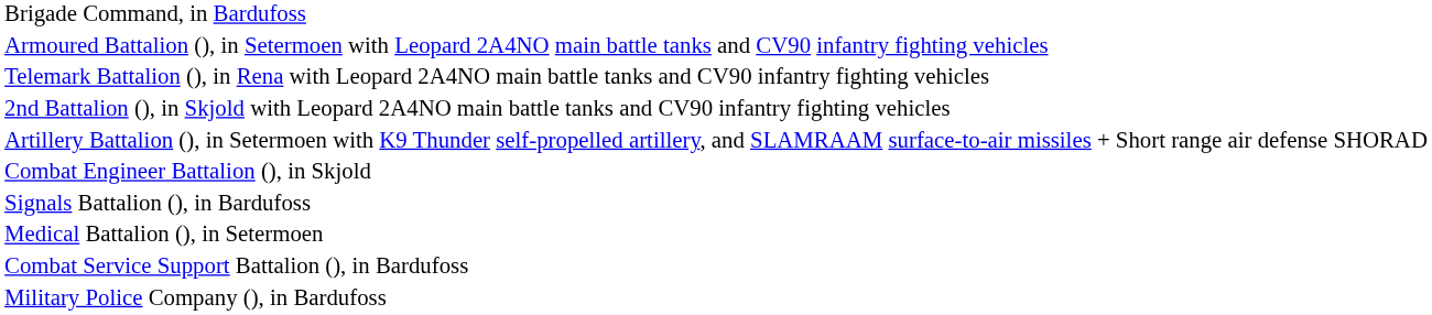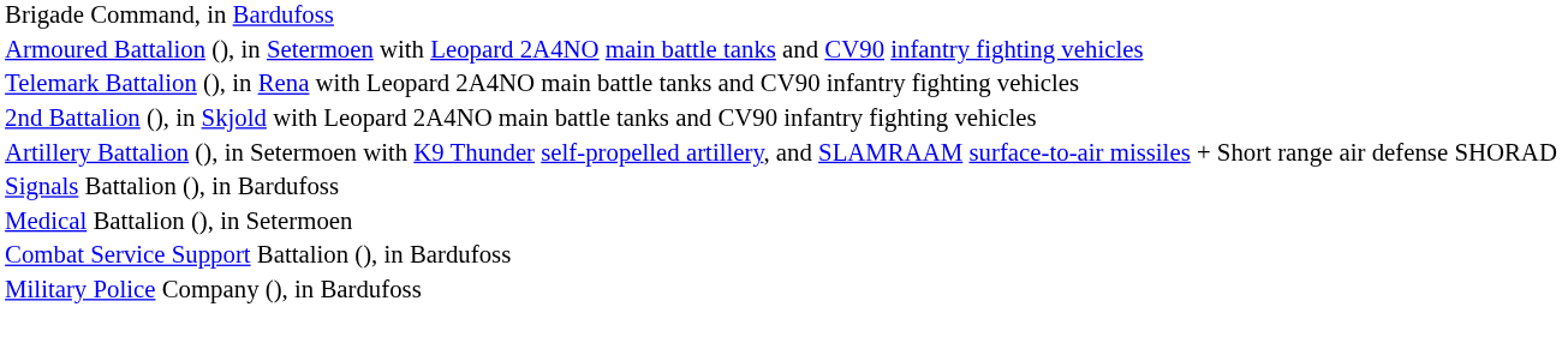- row: Combat Engineer Battalion (), in Skjold
